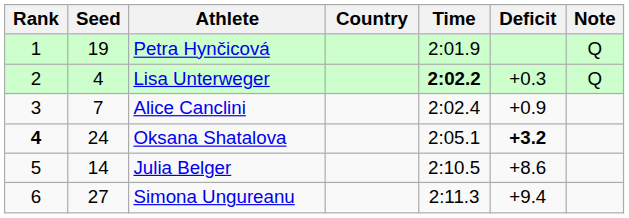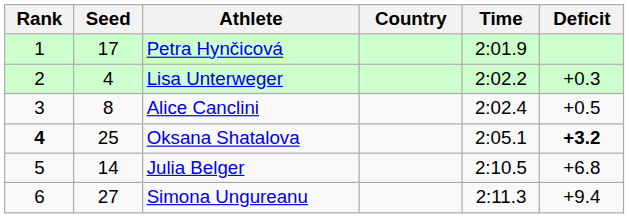- column: Note | Q | Q
Petra Hynčicová | Seed: 19 -> 17
Lisa Unterweger | Time: bold -> normal
Alice Canclini | Seed: 7 -> 8
Alice Canclini | Deficit: +0.9 -> +0.5
Oksana Shatalova | Seed: 24 -> 25
Julia Belger | Deficit: +8.6 -> +6.8
